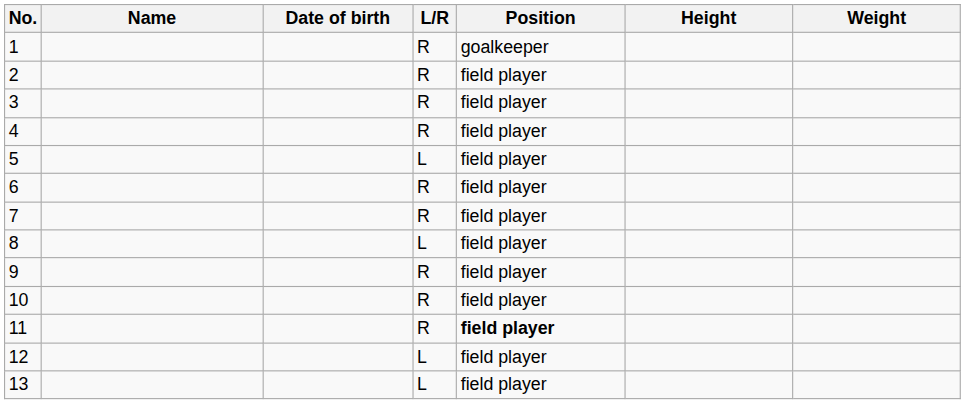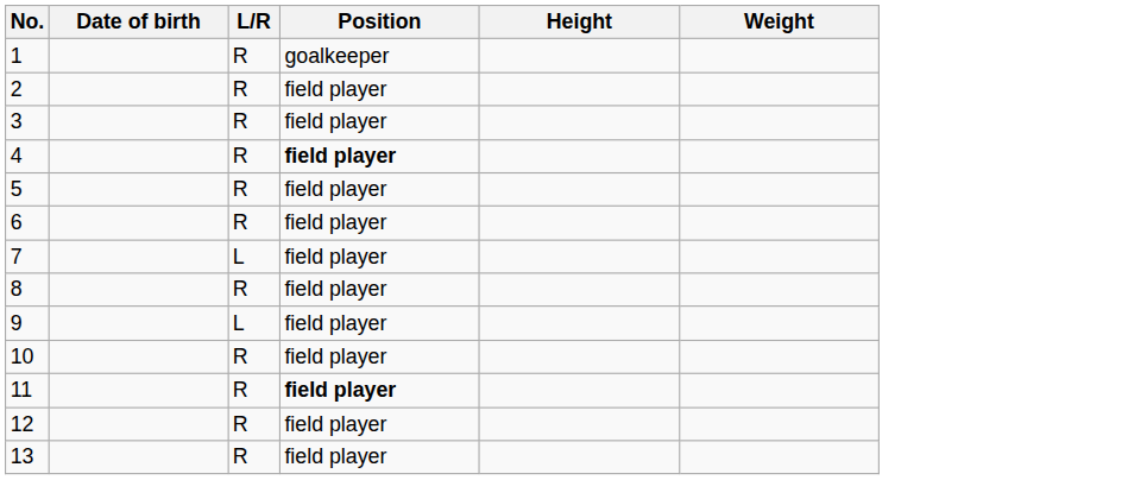- column: Name
4 | Position: normal -> bold
5 | L/R: L -> R
7 | L/R: R -> L
8 | L/R: L -> R
9 | L/R: R -> L
12 | L/R: L -> R
13 | L/R: L -> R
